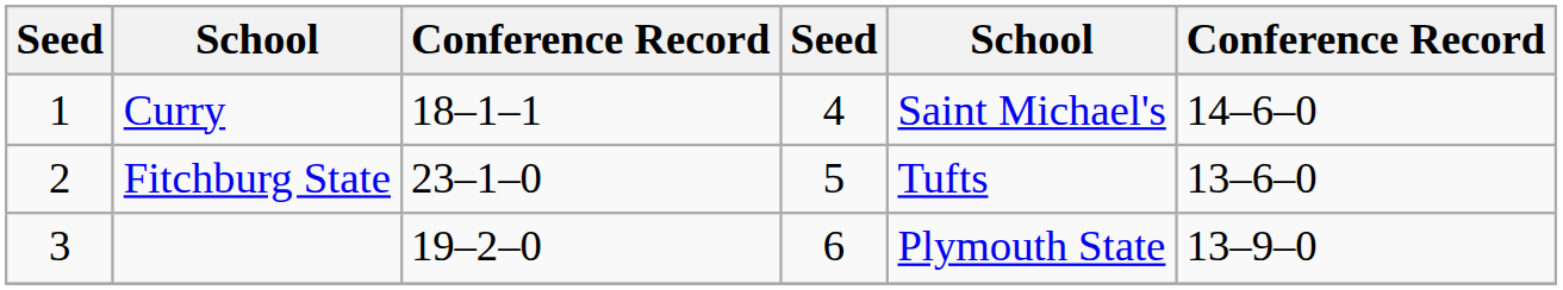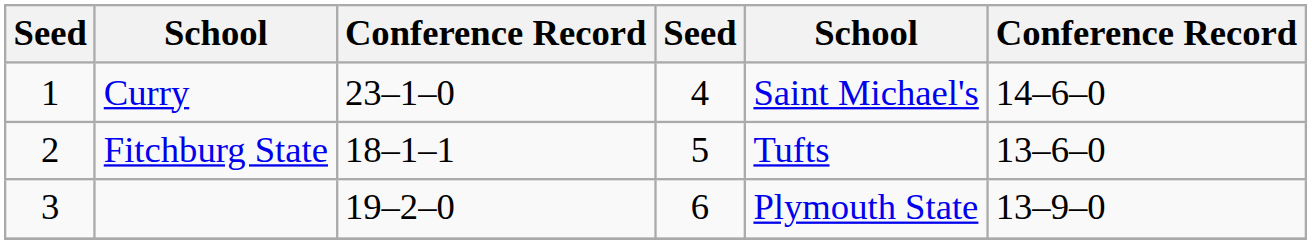Curry | column 3: 18–1–1 -> 23–1–0
Fitchburg State | column 3: 23–1–0 -> 18–1–1
